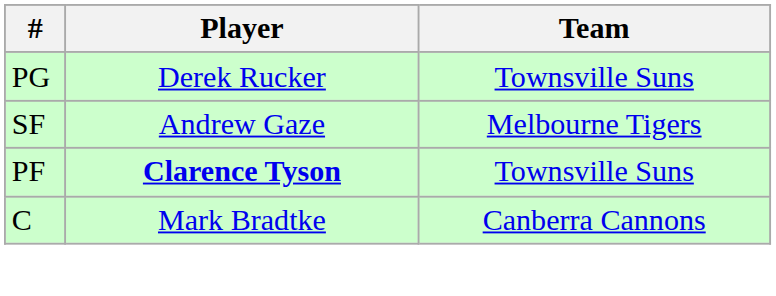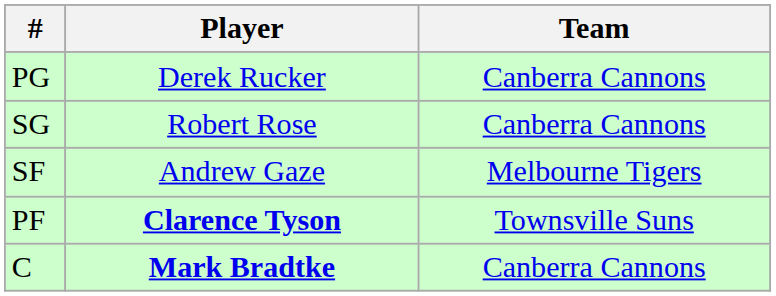PG | Team: Townsville Suns -> Canberra Cannons
+ row: SG | Robert Rose | Canberra Cannons
C | Player: normal -> bold
